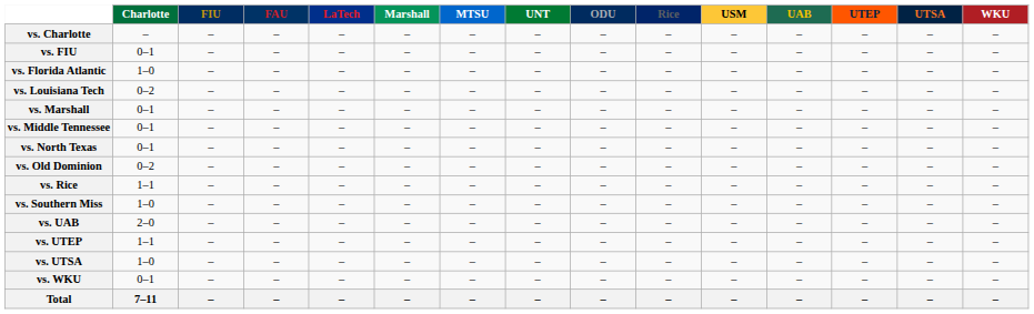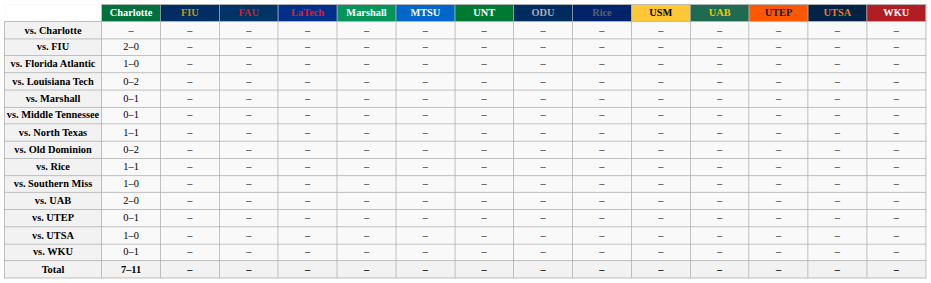vs. FIU | Charlotte: 0–1 -> 2–0
vs. North Texas | Charlotte: 0–1 -> 1–1
vs. UTEP | Charlotte: 1–1 -> 0–1
